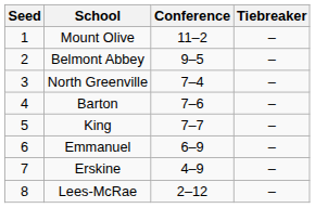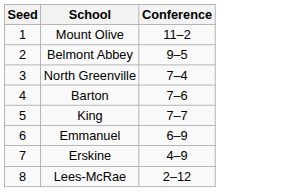- column: Tiebreaker | – | – | – | – | – | – | – | –
